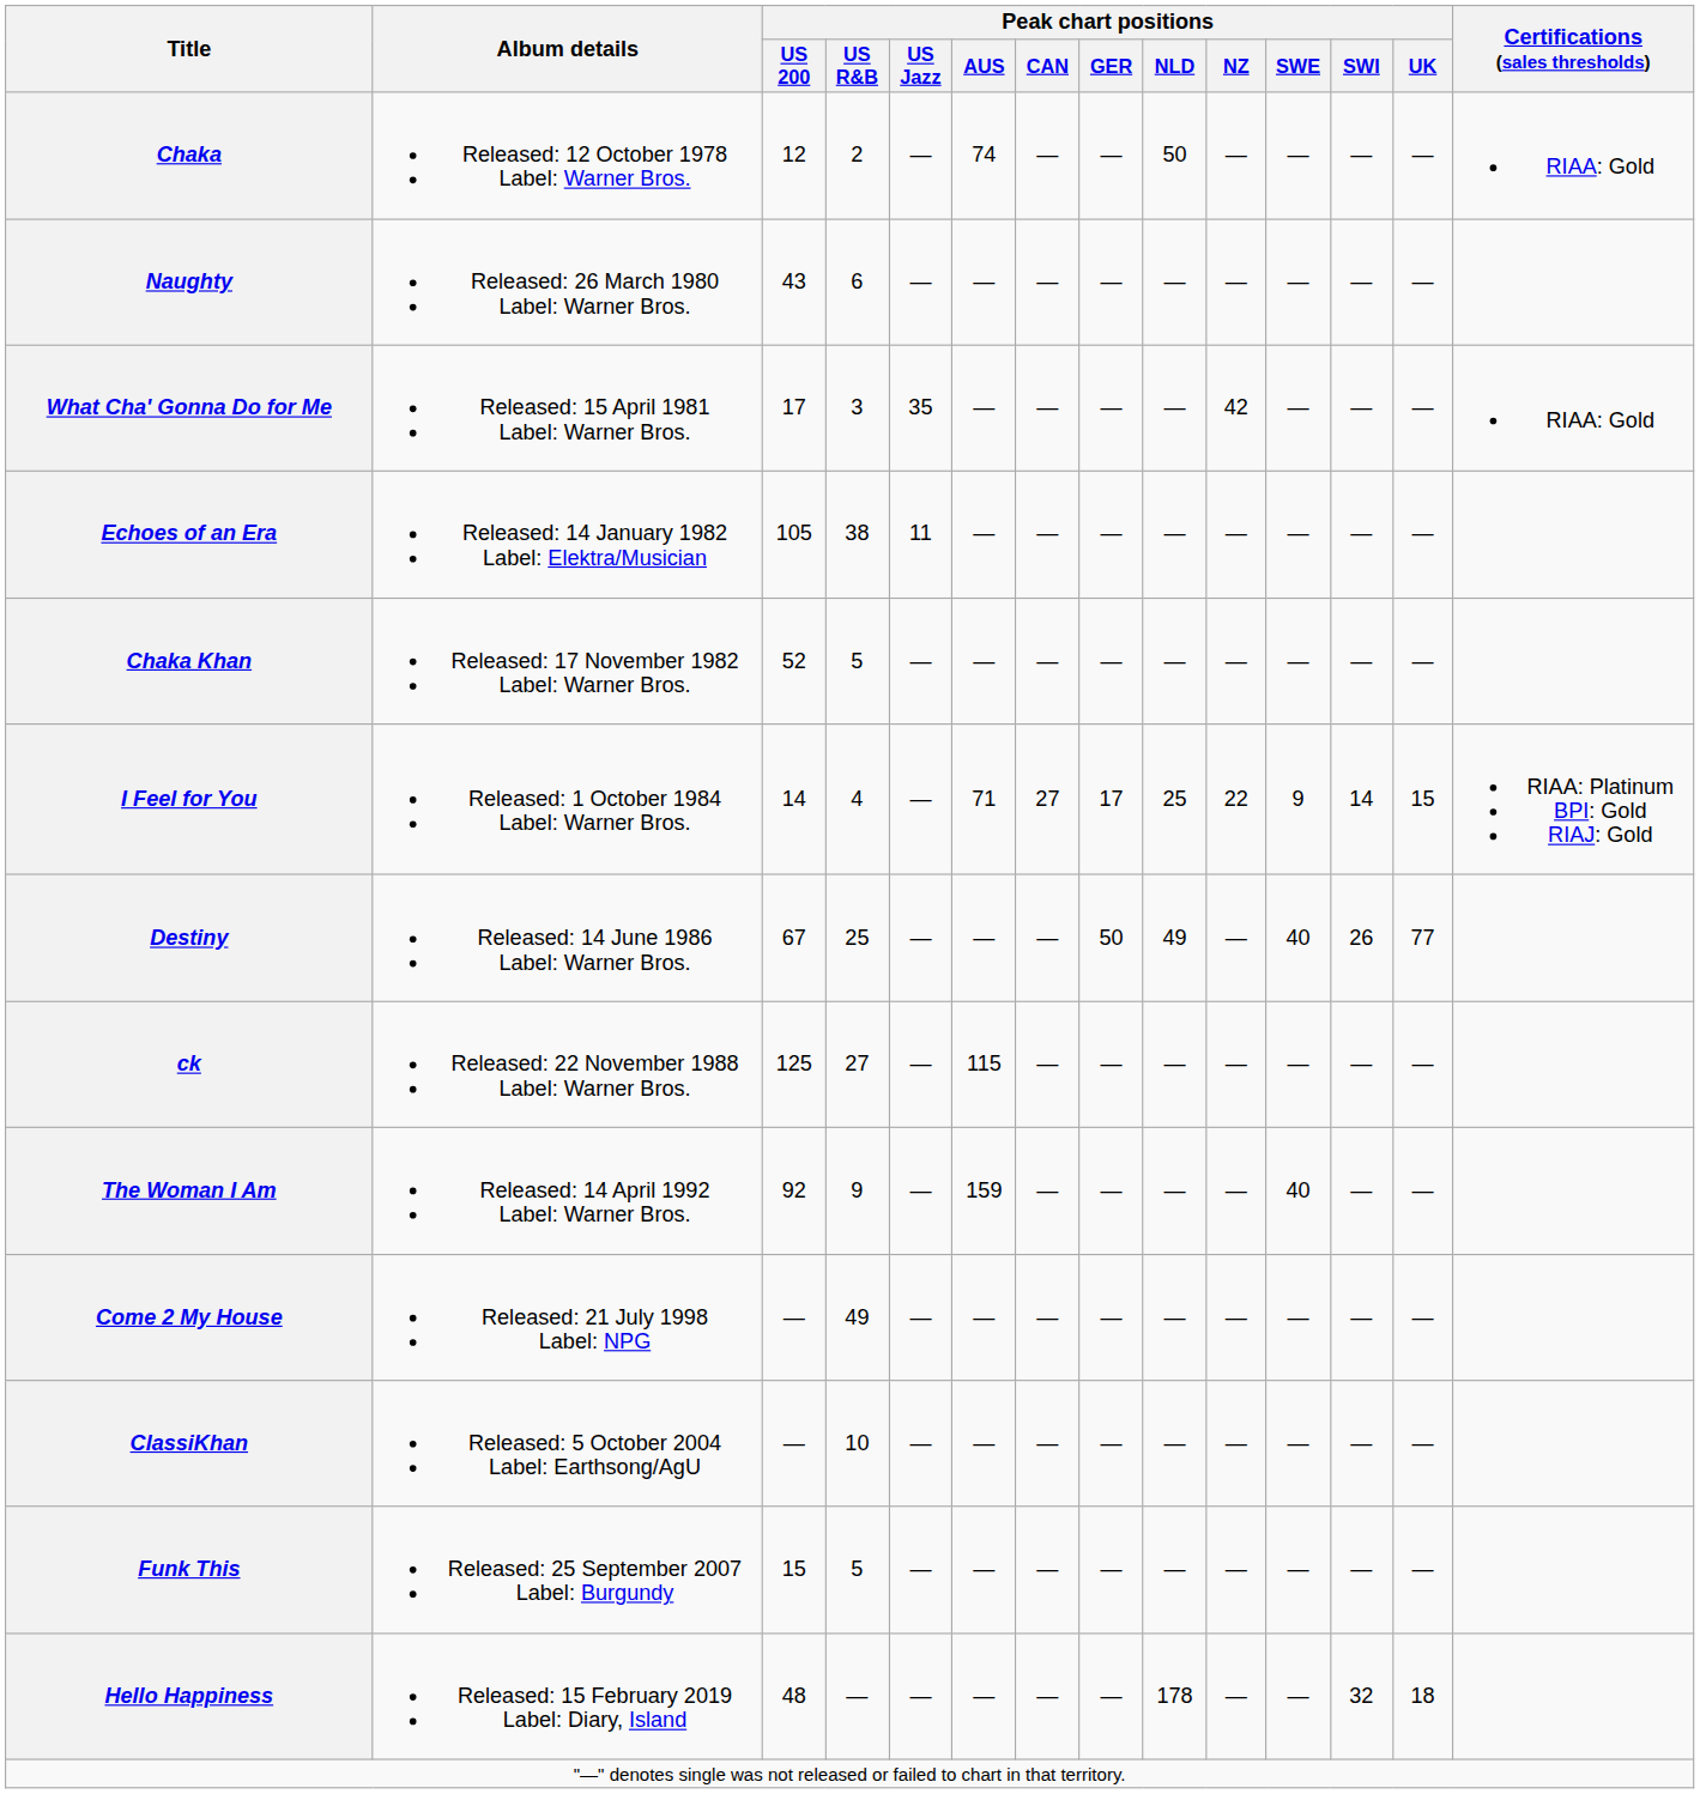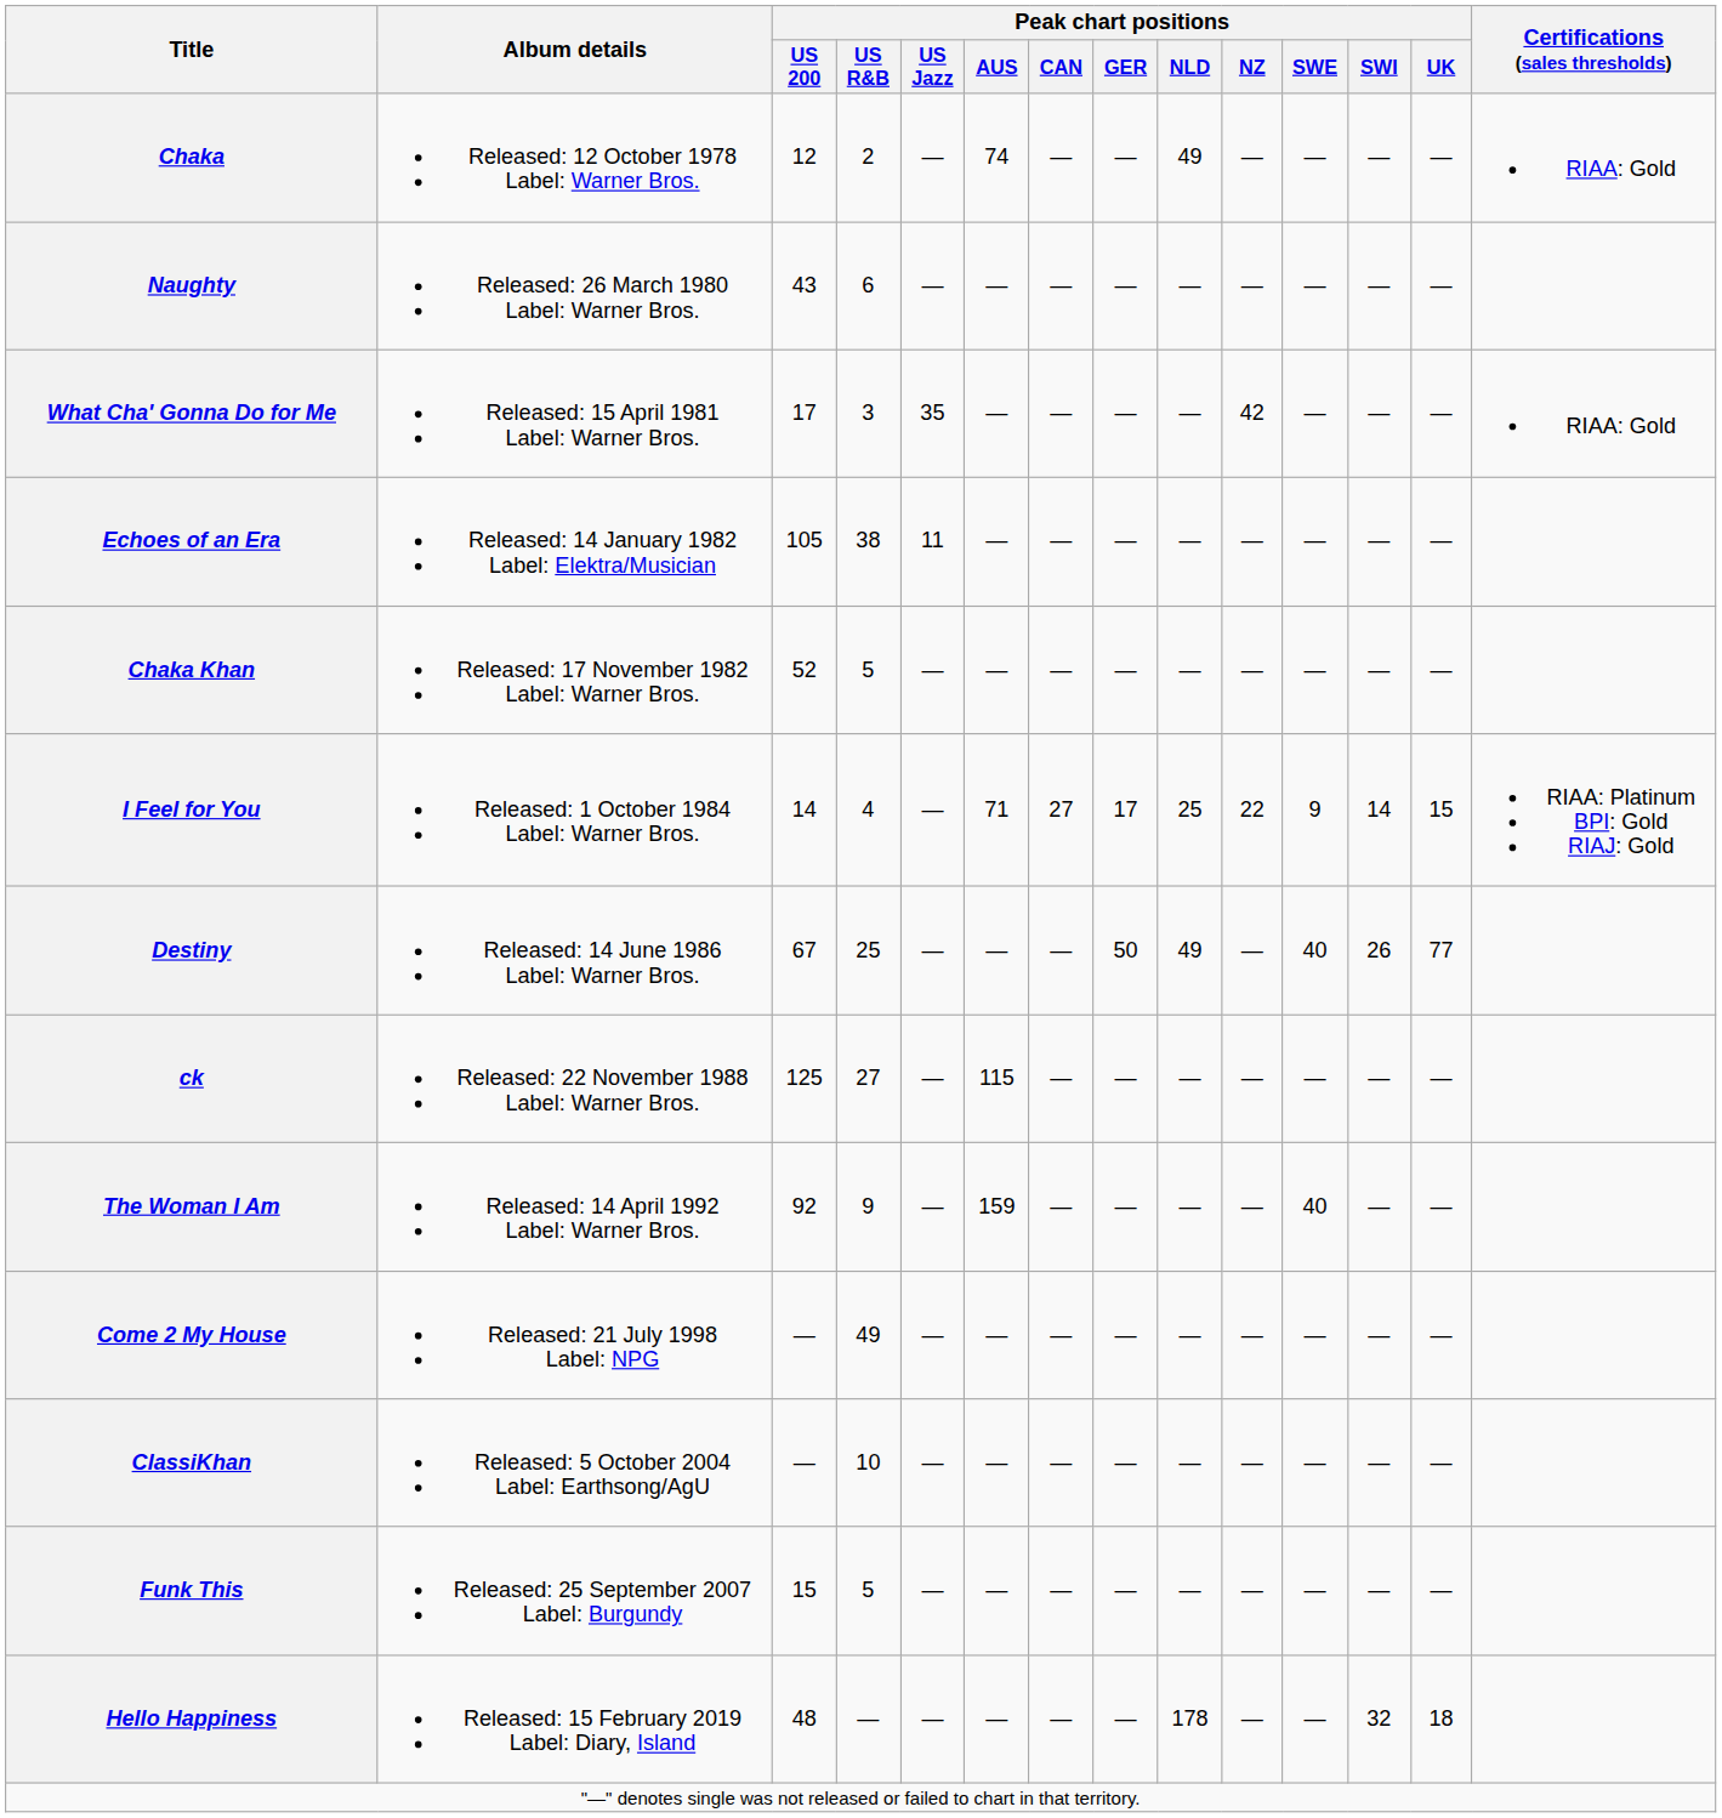Chaka | Peak chart positions / NLD: 50 -> 49
